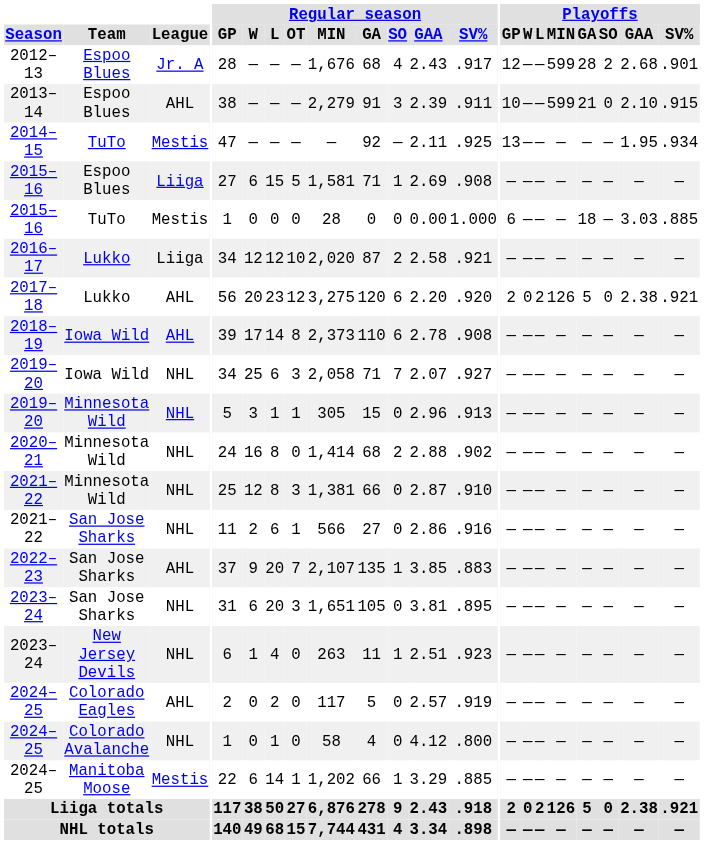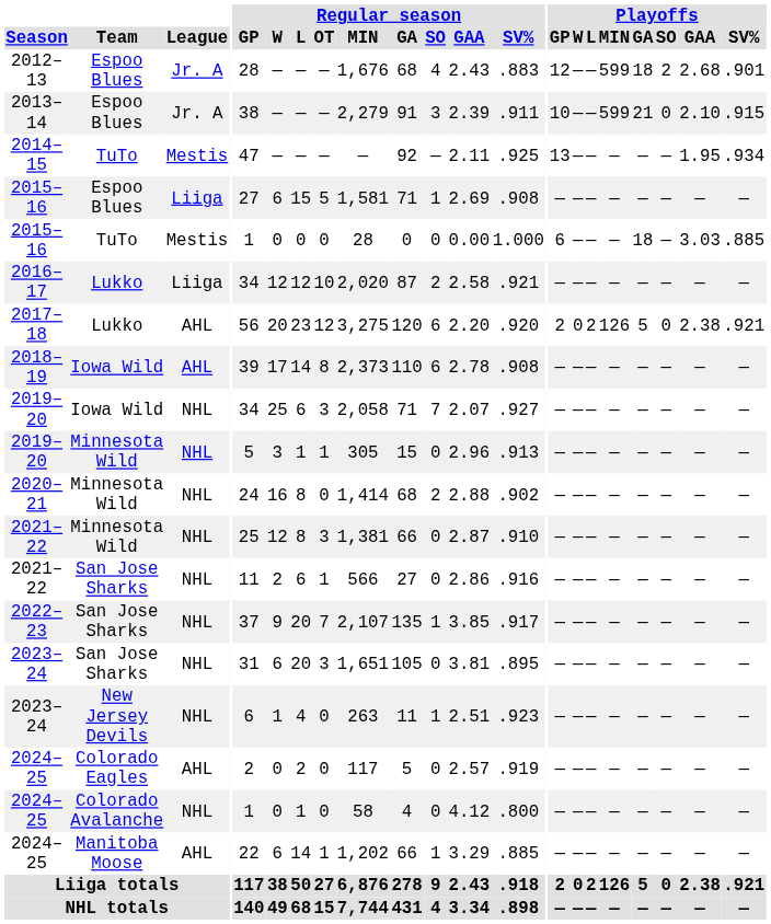2012–13 | Regular season / SV%: .917 -> .883
2012–13 | Playoffs / GA: 28 -> 18
2013–14 | League: AHL -> Jr. A
2022–23 | League: AHL -> NHL
2022–23 | Regular season / SV%: .883 -> .917
2024–25 / Manitoba Moose | League: Mestis -> AHL
